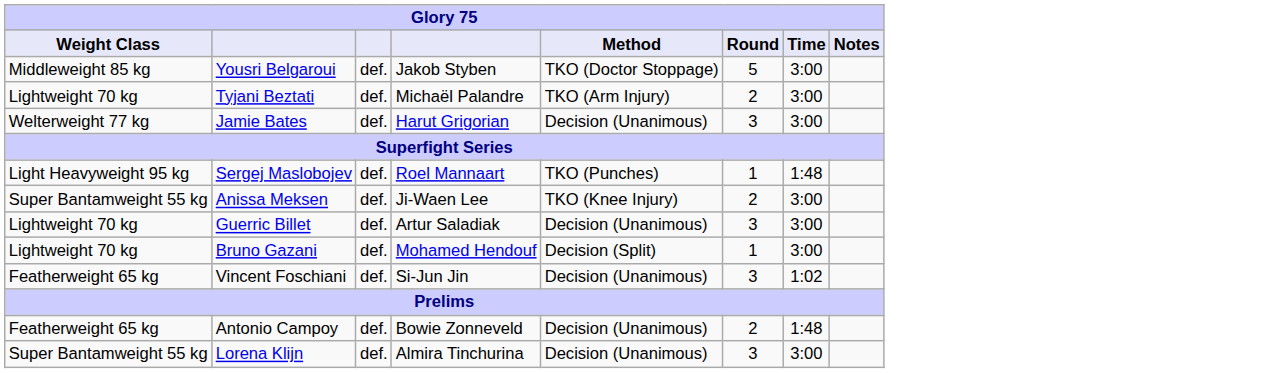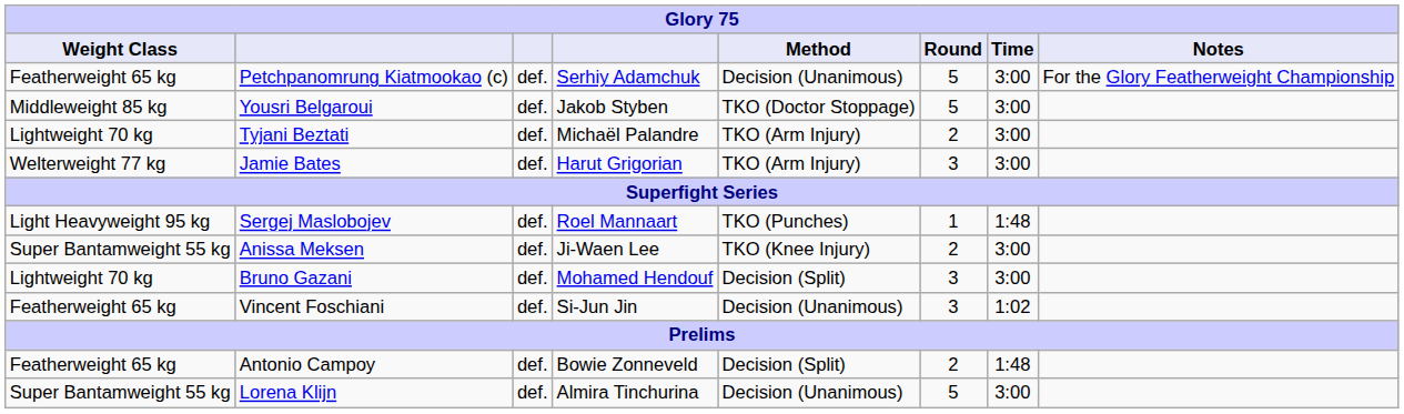+ row: Featherweight 65 kg | Petchpanomrung Kiatmookao (c) | def. | Serhiy Adamchuk | Decision (Unanimous) | 5 | 3:00 | For the Glory Featherweight Championship
Jamie Bates | Method: Decision (Unanimous) -> TKO (Arm Injury)
- row: Lightweight 70 kg | Guerric Billet | def. | Artur Saladiak | Decision (Unanimous) | 3 | 3:00
Bruno Gazani | Round: 1 -> 3
Antonio Campoy | Method: Decision (Unanimous) -> Decision (Split)
Lorena Klijn | Round: 3 -> 5
